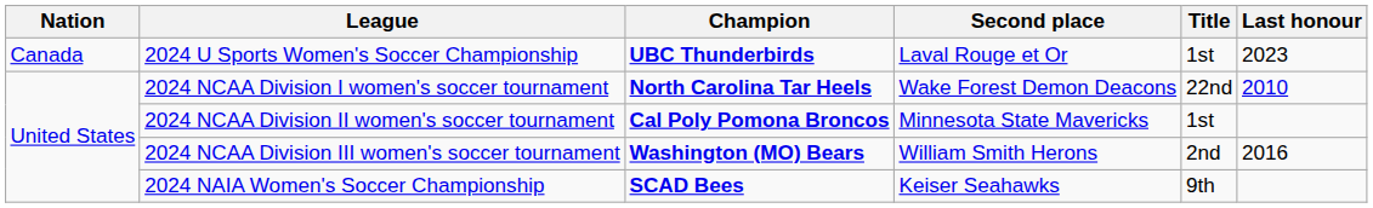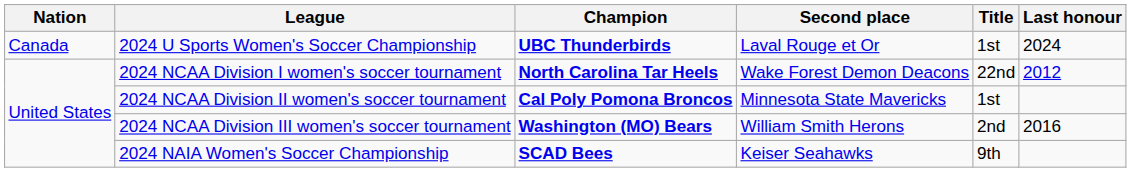2024 U Sports Women's Soccer Championship | Last honour: 2023 -> 2024
2024 NCAA Division I women's soccer tournament | Last honour: 2010 -> 2012
